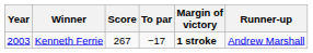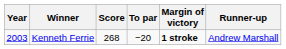Kenneth Ferrie | Score: 267 -> 268
Kenneth Ferrie | To par: −17 -> −20
